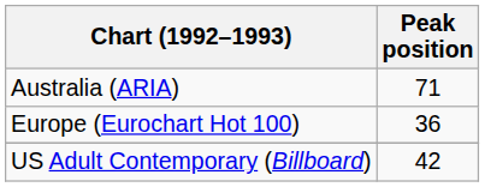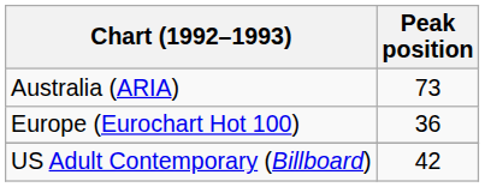Australia (ARIA) | Peak position: 71 -> 73
